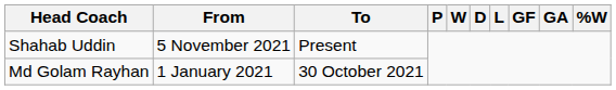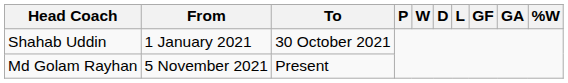Shahab Uddin | From: 5 November 2021 -> 1 January 2021
Shahab Uddin | To: Present -> 30 October 2021
Md Golam Rayhan | From: 1 January 2021 -> 5 November 2021
Md Golam Rayhan | To: 30 October 2021 -> Present
